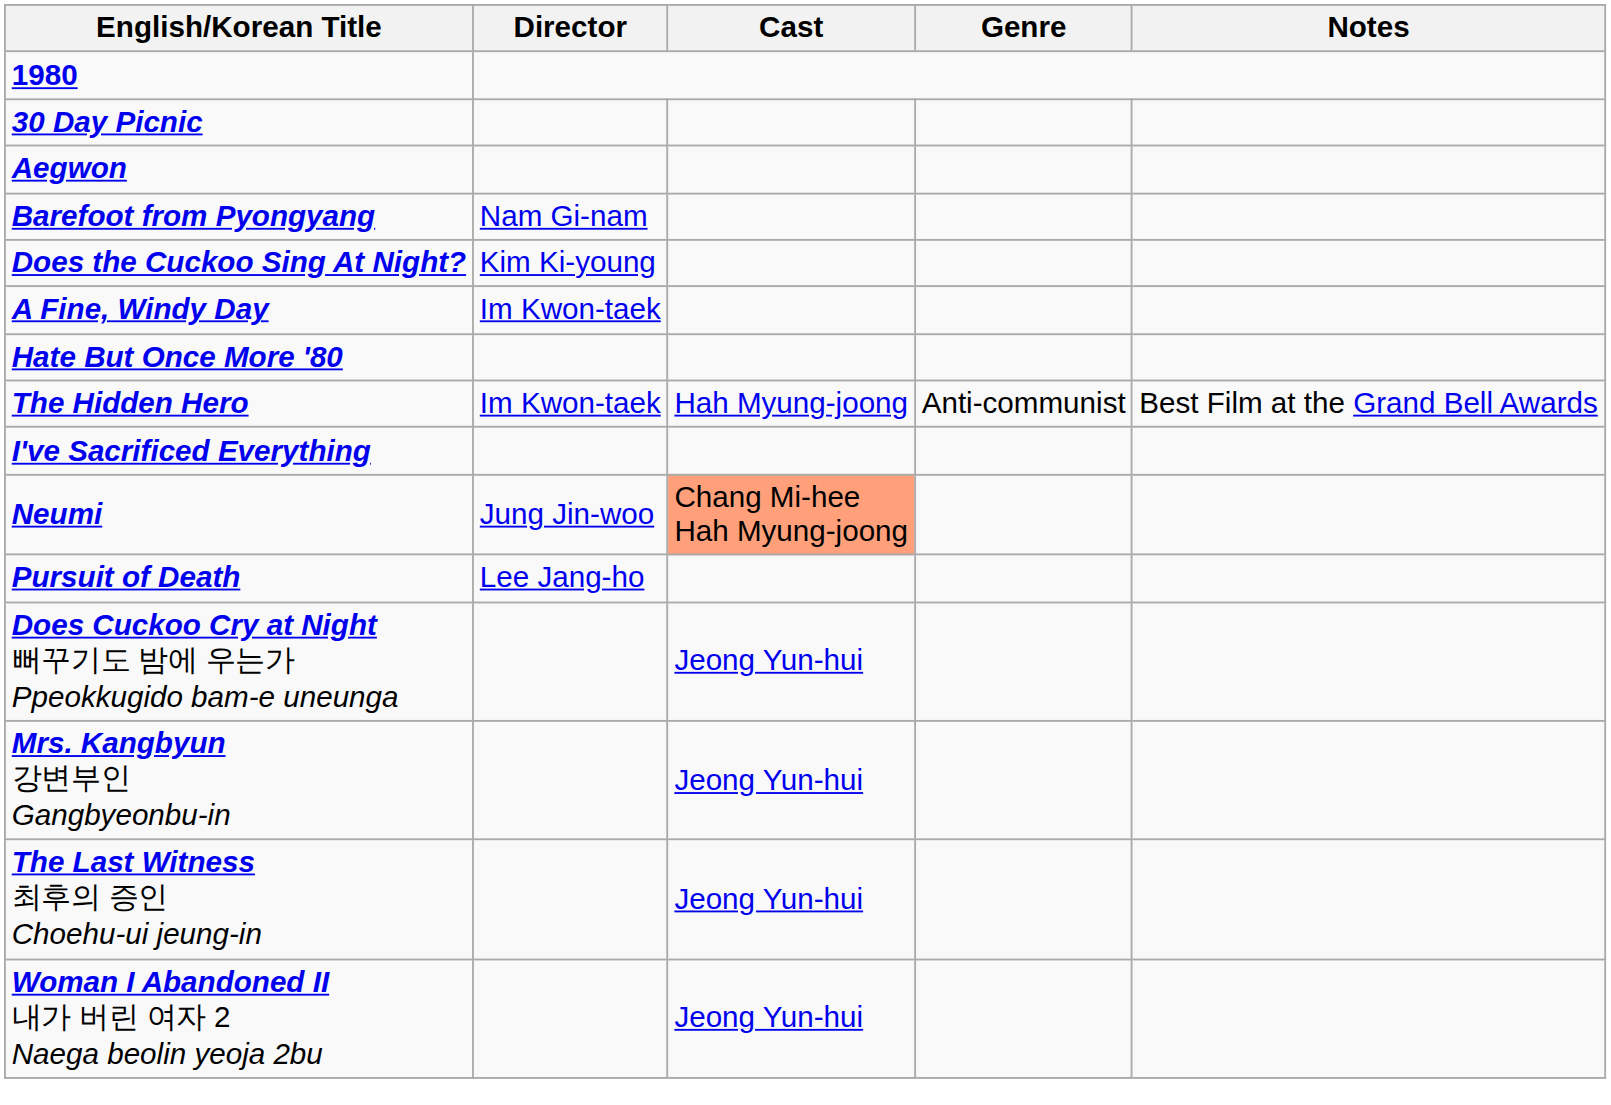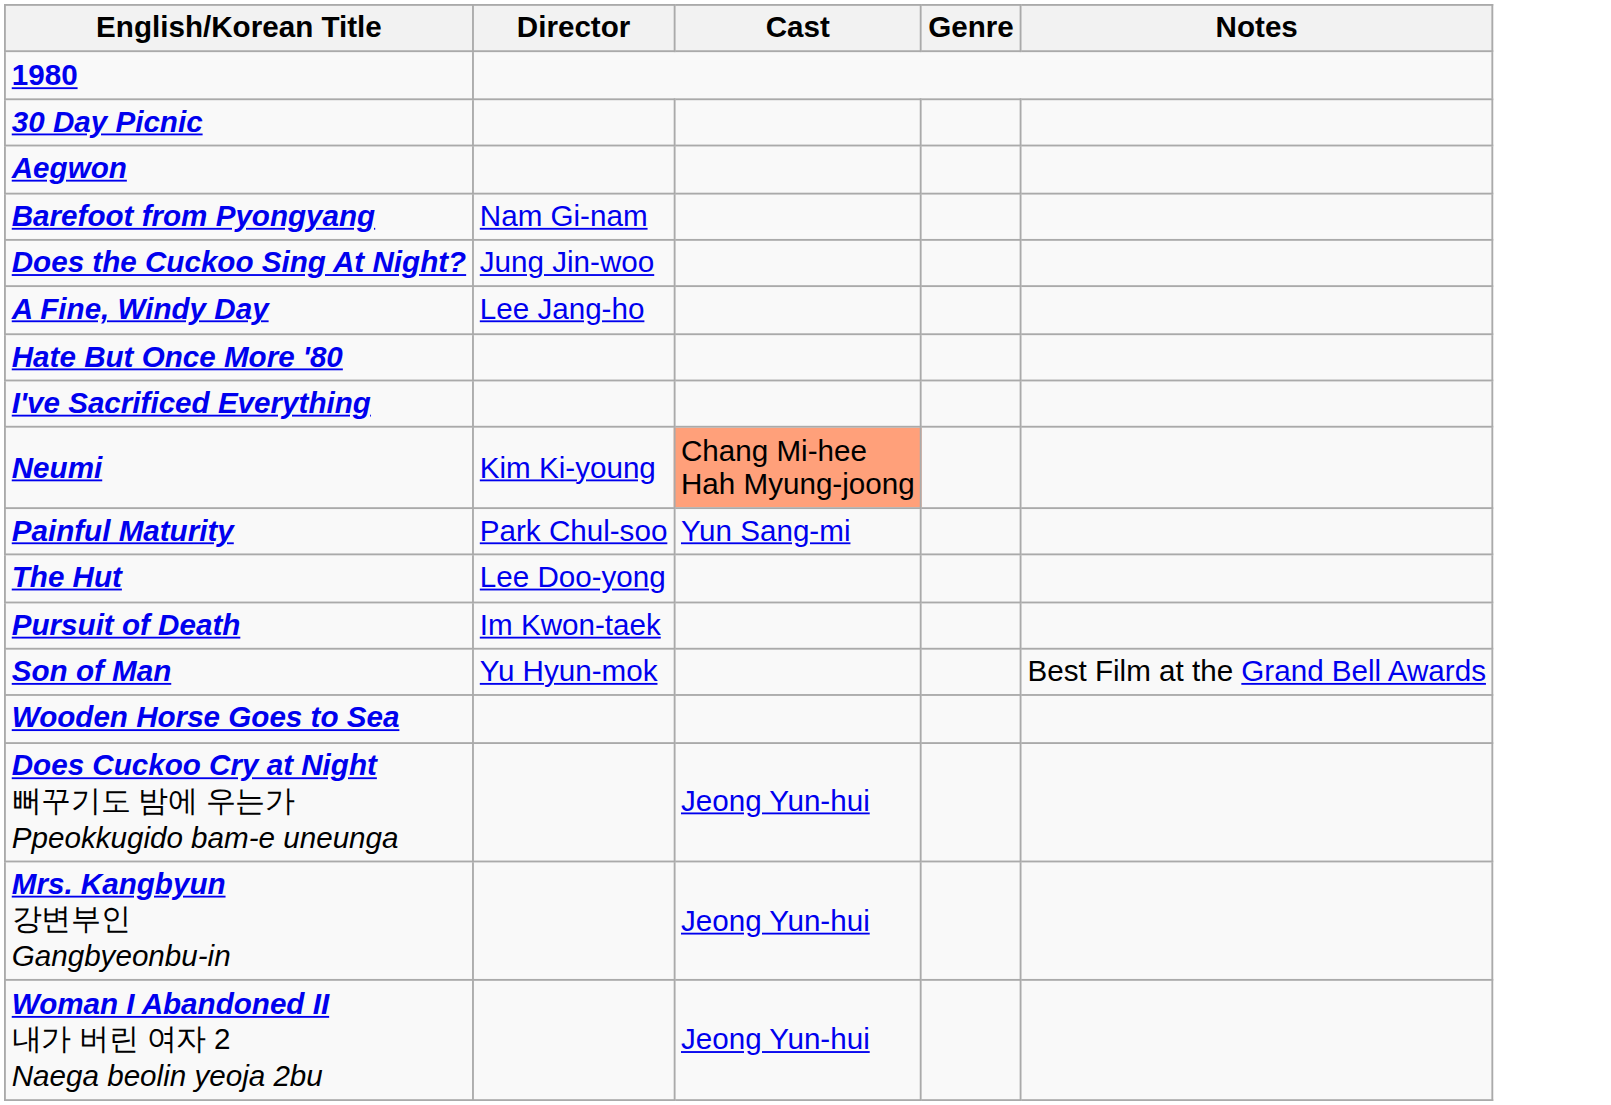Does the Cuckoo Sing At Night? | Director: Kim Ki-young -> Jung Jin-woo
A Fine, Windy Day | Director: Im Kwon-taek -> Lee Jang-ho
- row: The Hidden Hero | Im Kwon-taek | Hah Myung-joong | Anti-communist | Best Film at the Grand Bell Awards
Neumi | Director: Jung Jin-woo -> Kim Ki-young
+ row: Painful Maturity | Park Chul-soo | Yun Sang-mi
+ row: The Hut | Lee Doo-yong
Pursuit of Death | Director: Lee Jang-ho -> Im Kwon-taek
+ row: Son of Man | Yu Hyun-mok | Best Film at the Grand Bell Awards
+ row: Wooden Horse Goes to Sea
- row: The Last Witness 최후의 증인 Choehu-ui jeung-in | Jeong Yun-hui
